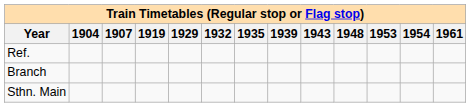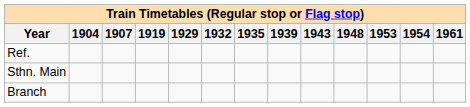rows swapped: Sthn. Main <-> Branch
